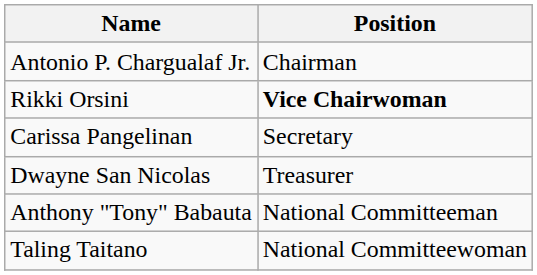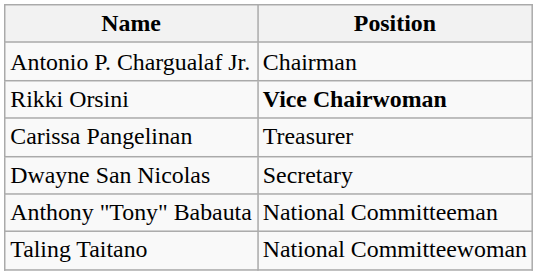Carissa Pangelinan | Position: Secretary -> Treasurer
Dwayne San Nicolas | Position: Treasurer -> Secretary
